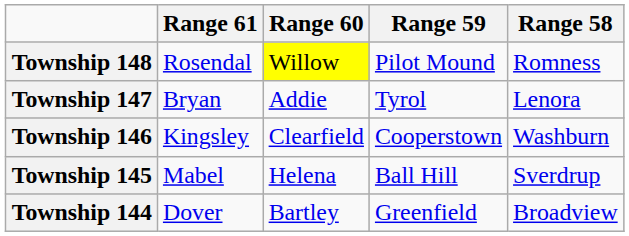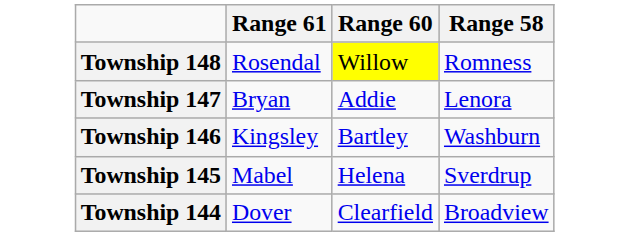- column: Range 59 | Pilot Mound | Tyrol | Cooperstown | Ball Hill | Greenfield
Township 146 | Range 60: Clearfield -> Bartley
Township 144 | Range 60: Bartley -> Clearfield
